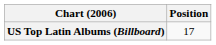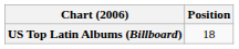US Top Latin Albums (Billboard) | Position: 17 -> 18
